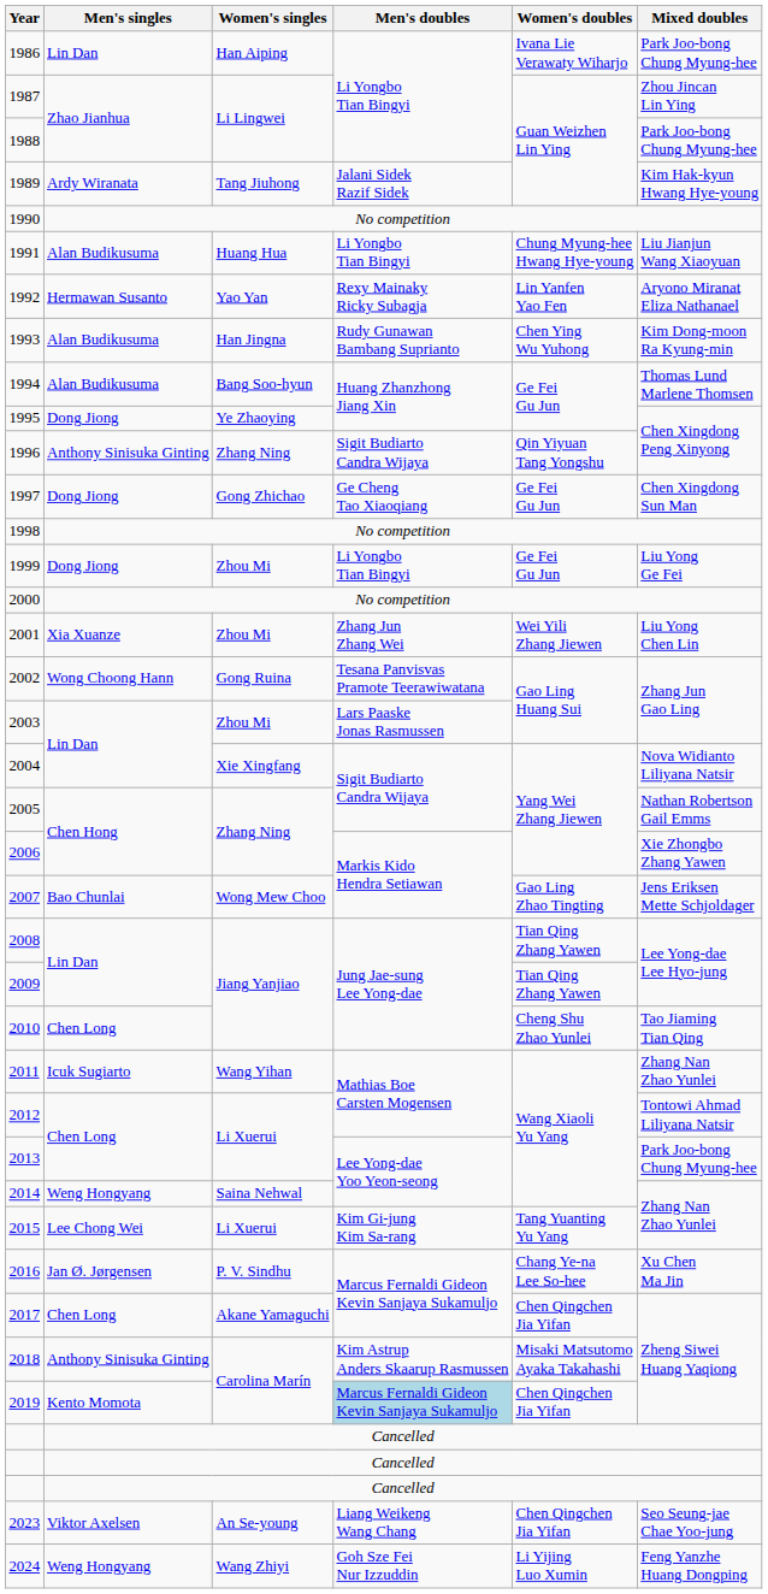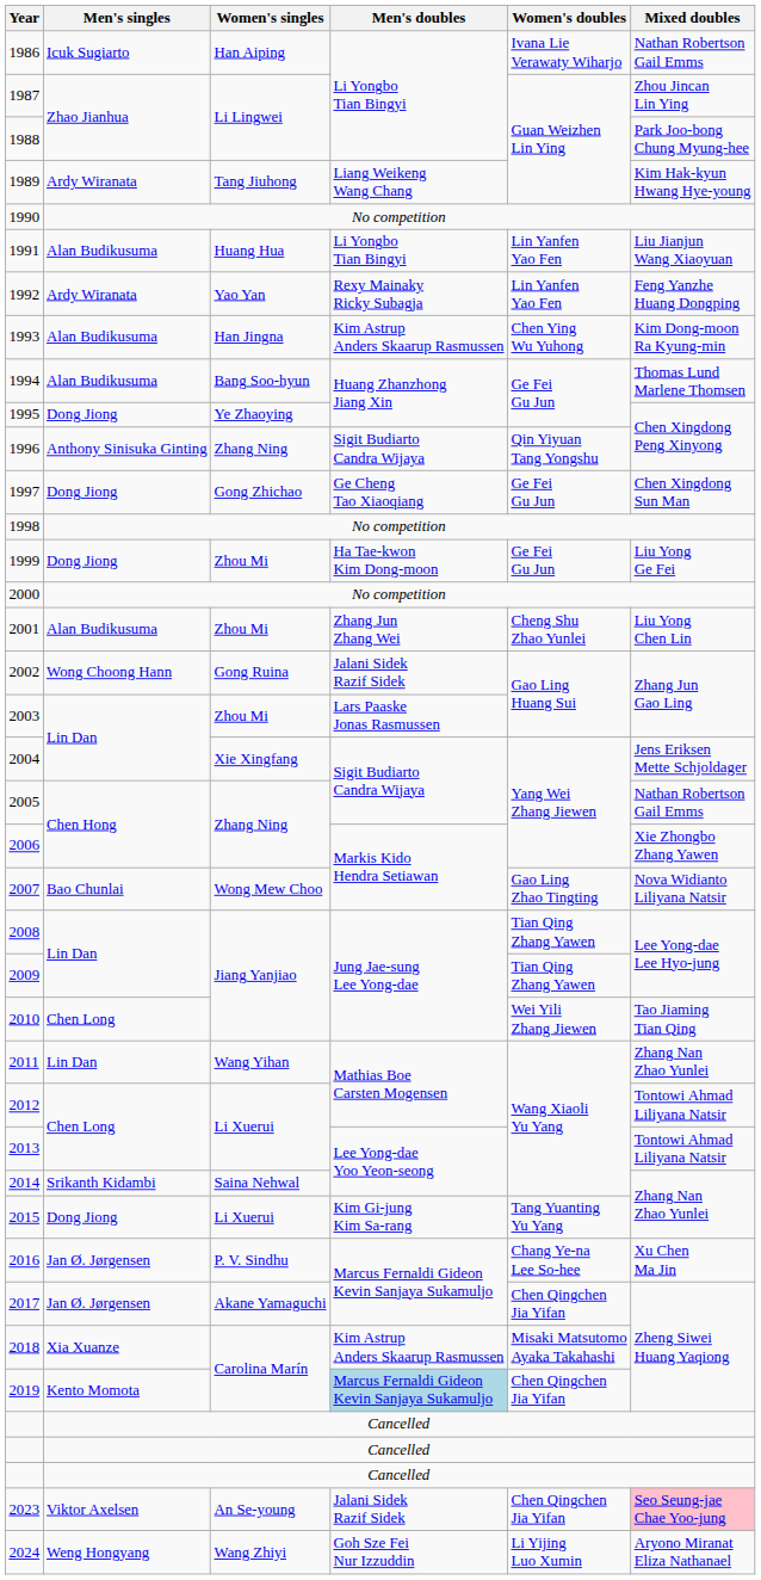1986 | Men's singles: Lin Dan -> Icuk Sugiarto
1986 | Mixed doubles: Park Joo-bong Chung Myung-hee -> Nathan Robertson Gail Emms
1989 | Men's doubles: Jalani Sidek Razif Sidek -> Liang Weikeng Wang Chang
1991 | Women's doubles: Chung Myung-hee Hwang Hye-young -> Lin Yanfen Yao Fen
1992 | Men's singles: Hermawan Susanto -> Ardy Wiranata
1992 | Mixed doubles: Aryono Miranat Eliza Nathanael -> Feng Yanzhe Huang Dongping
1993 | Men's doubles: Rudy Gunawan Bambang Suprianto -> Kim Astrup Anders Skaarup Rasmussen
1999 | Men's doubles: Li Yongbo Tian Bingyi -> Ha Tae-kwon Kim Dong-moon
2001 | Men's singles: Xia Xuanze -> Alan Budikusuma
2001 | Women's doubles: Wei Yili Zhang Jiewen -> Cheng Shu Zhao Yunlei
2002 | Men's doubles: Tesana Panvisvas Pramote Teerawiwatana -> Jalani Sidek Razif Sidek
2004 | Mixed doubles: Nova Widianto Liliyana Natsir -> Jens Eriksen Mette Schjoldager
2007 | Mixed doubles: Jens Eriksen Mette Schjoldager -> Nova Widianto Liliyana Natsir
2010 | Women's doubles: Cheng Shu Zhao Yunlei -> Wei Yili Zhang Jiewen
2011 | Men's singles: Icuk Sugiarto -> Lin Dan
2013 | Mixed doubles: Park Joo-bong Chung Myung-hee -> Tontowi Ahmad Liliyana Natsir
2014 | Men's singles: Weng Hongyang -> Srikanth Kidambi
2015 | Men's singles: Lee Chong Wei -> Dong Jiong
2017 | Men's singles: Chen Long -> Jan Ø. Jørgensen
2018 | Men's singles: Anthony Sinisuka Ginting -> Xia Xuanze
2023 | Men's doubles: Liang Weikeng Wang Chang -> Jalani Sidek Razif Sidek
2023 | Mixed doubles: no background -> pink background
2024 | Mixed doubles: Feng Yanzhe Huang Dongping -> Aryono Miranat Eliza Nathanael
